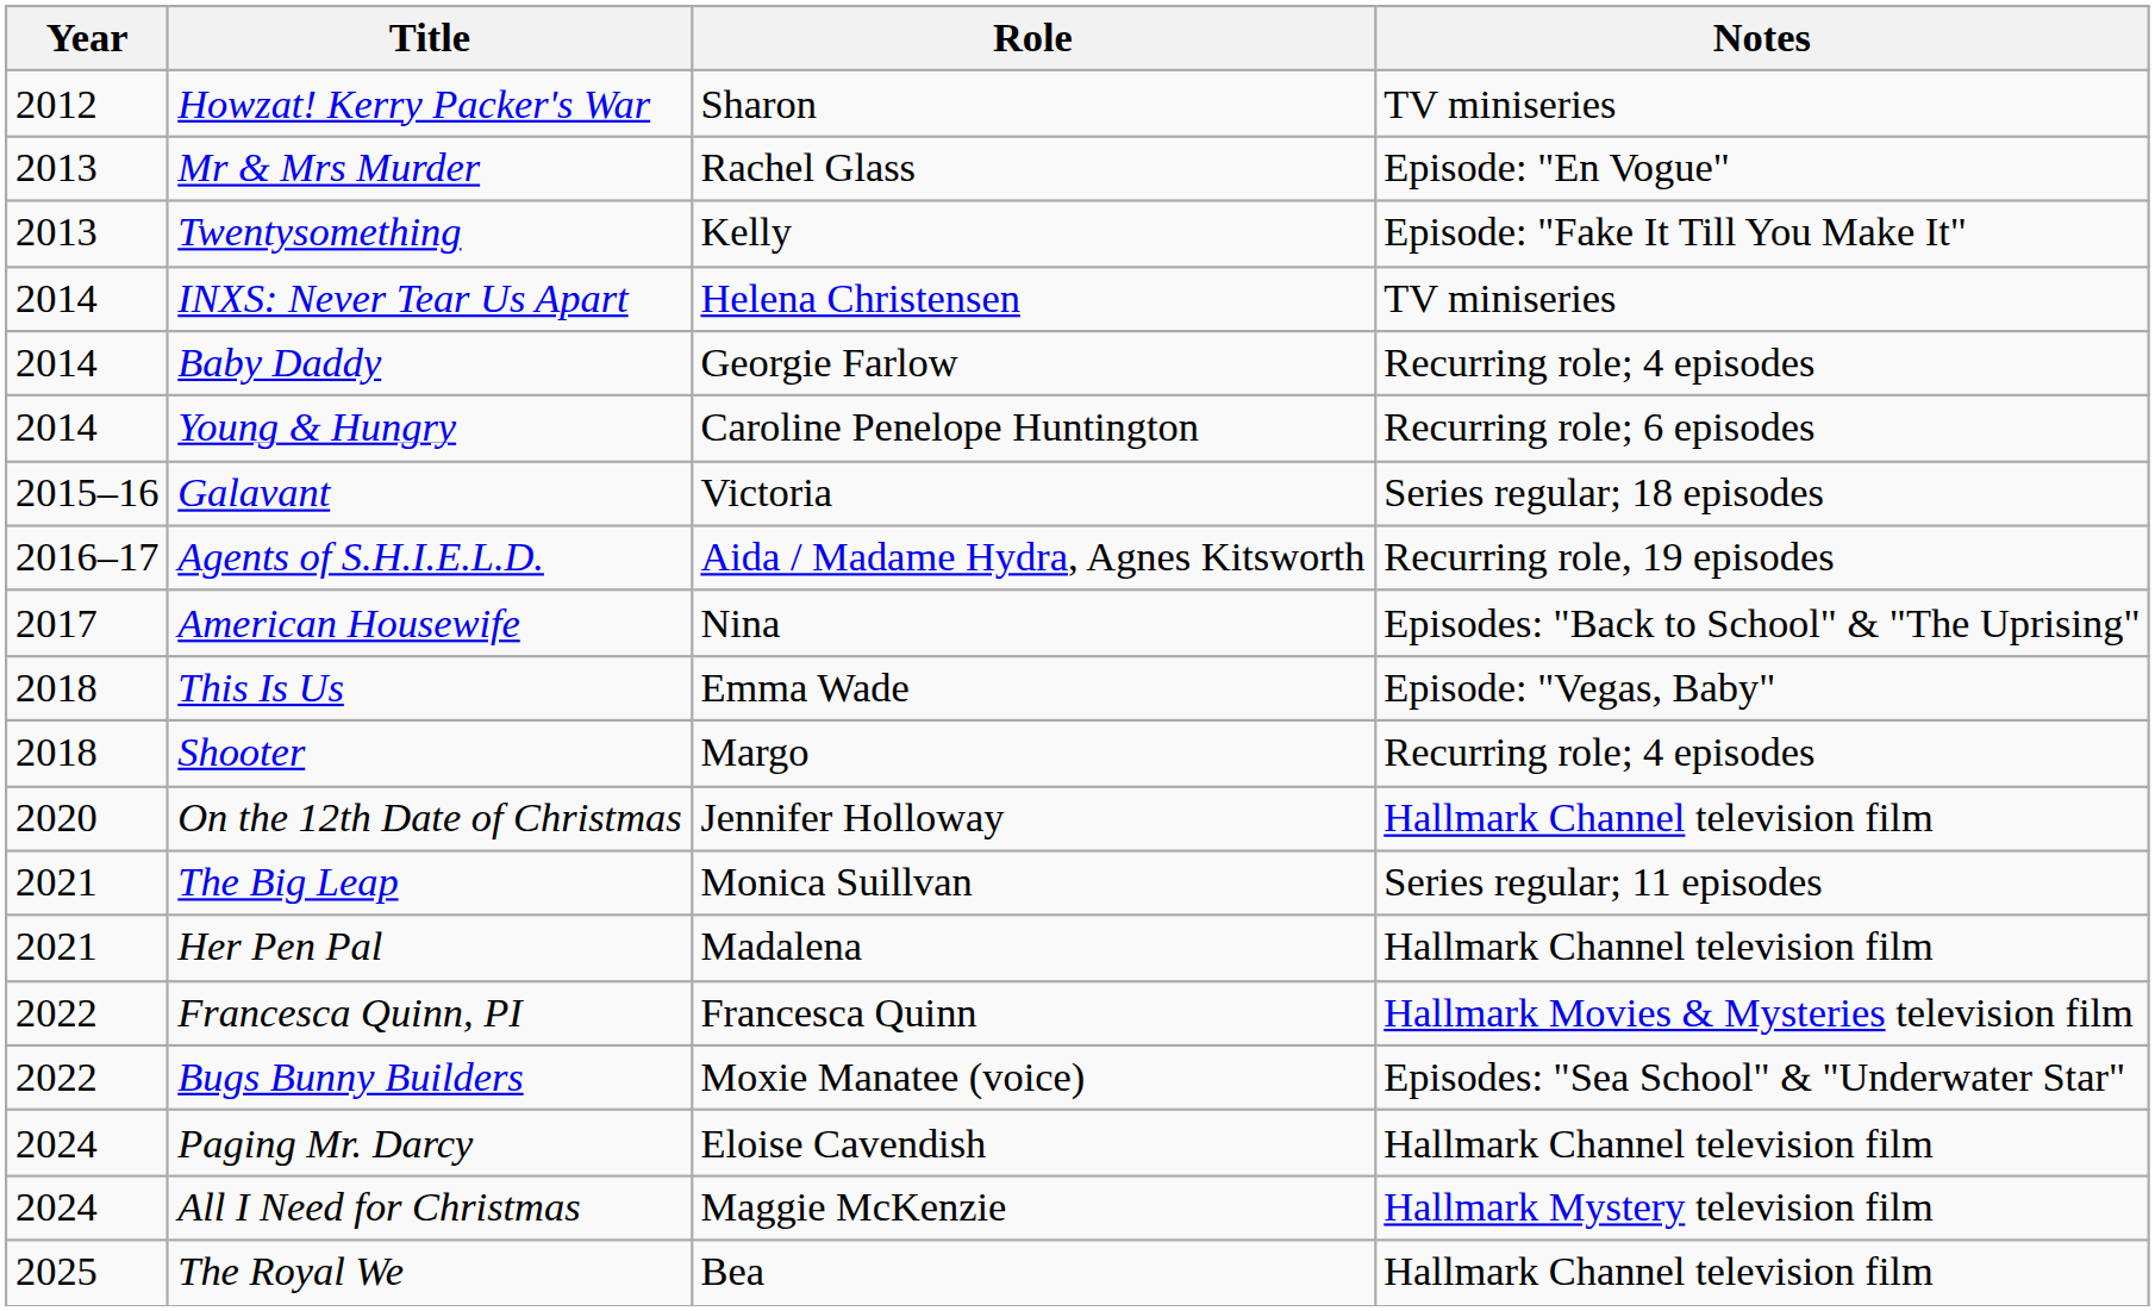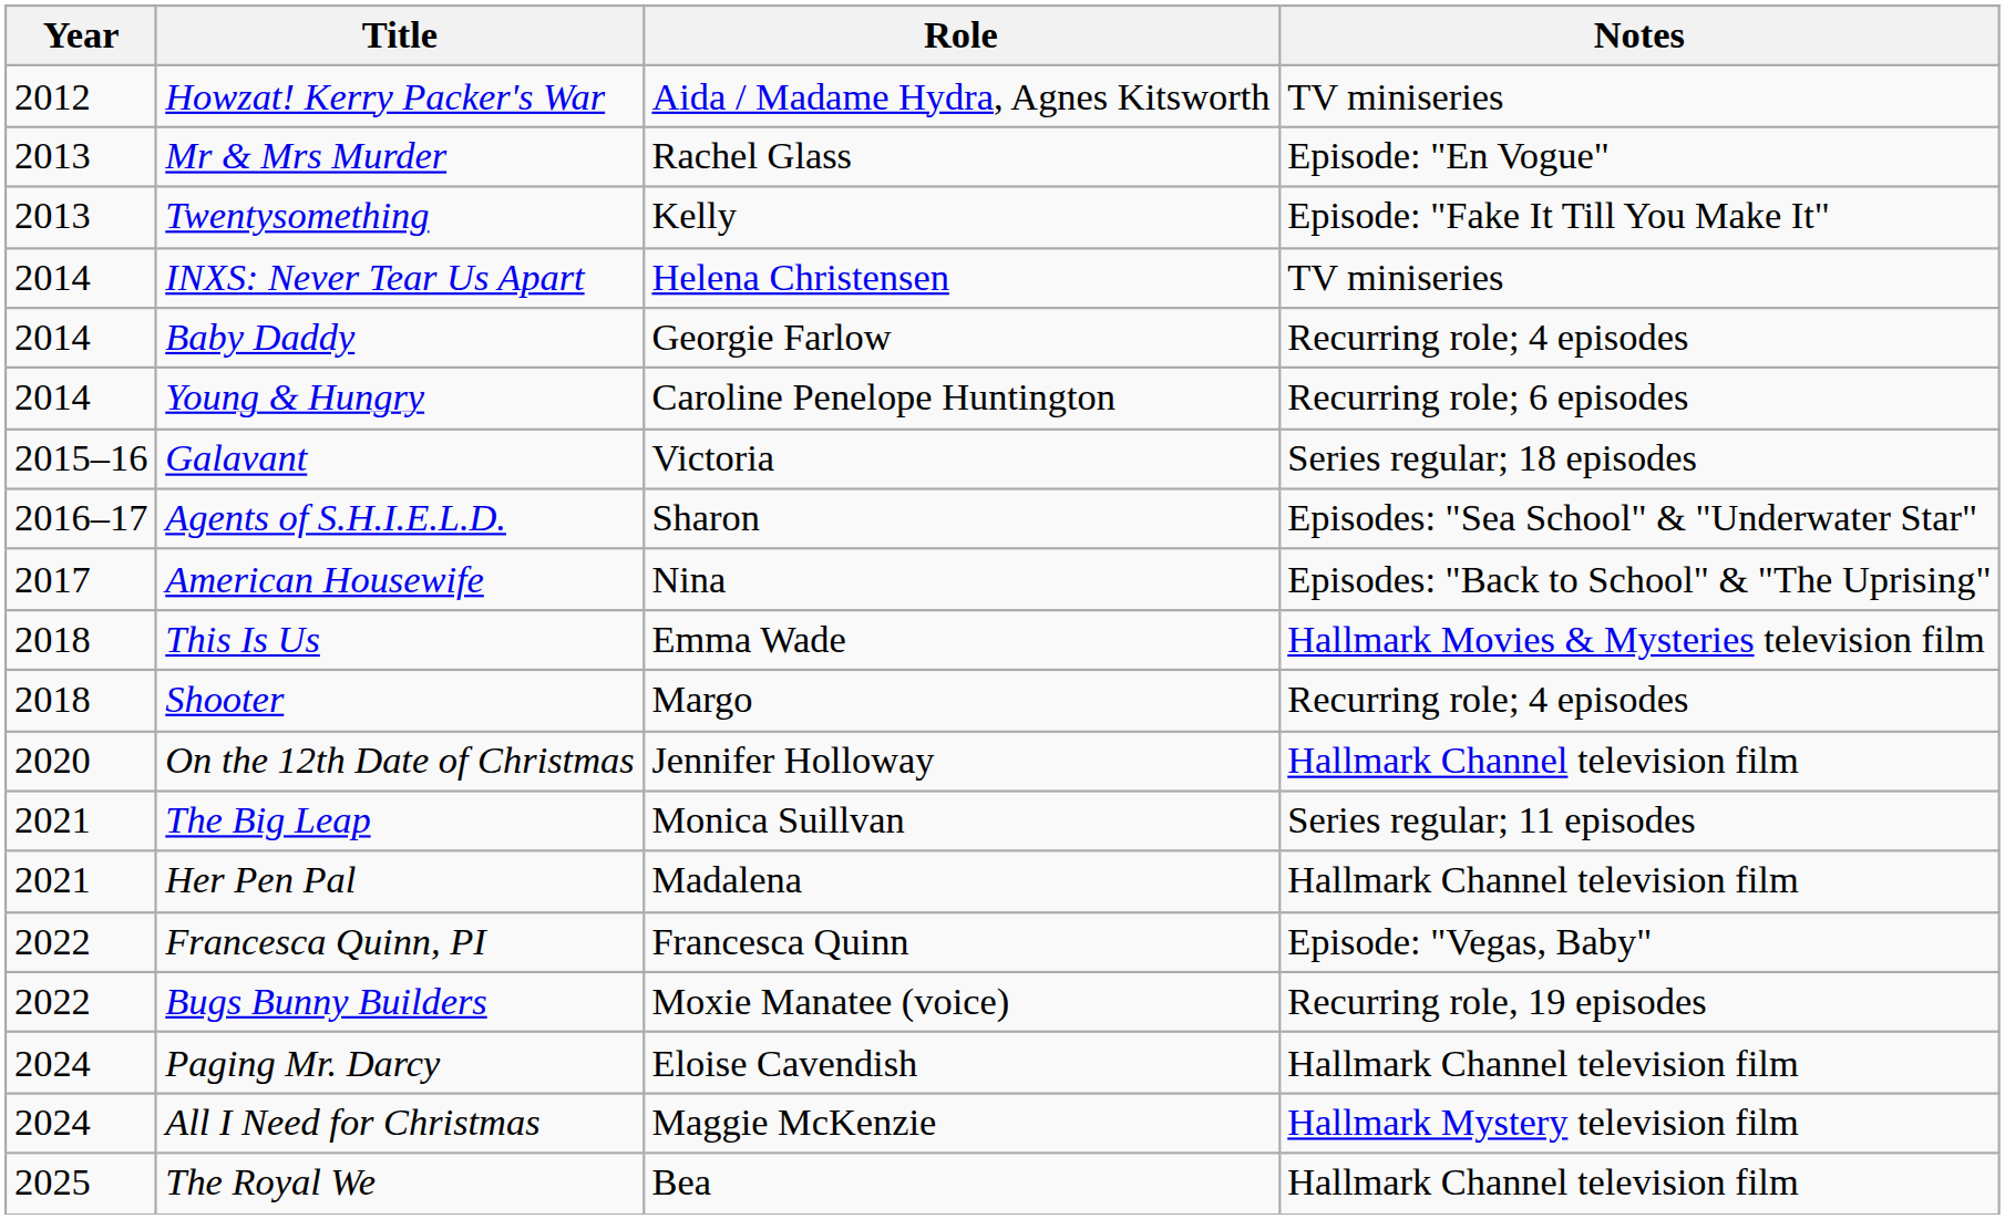Howzat! Kerry Packer's War | Role: Sharon -> Aida / Madame Hydra, Agnes Kitsworth
Agents of S.H.I.E.L.D. | Role: Aida / Madame Hydra, Agnes Kitsworth -> Sharon
Agents of S.H.I.E.L.D. | Notes: Recurring role, 19 episodes -> Episodes: "Sea School" & "Underwater Star"
This Is Us | Notes: Episode: "Vegas, Baby" -> Hallmark Movies & Mysteries television film
Francesca Quinn, PI | Notes: Hallmark Movies & Mysteries television film -> Episode: "Vegas, Baby"
Bugs Bunny Builders | Notes: Episodes: "Sea School" & "Underwater Star" -> Recurring role, 19 episodes
